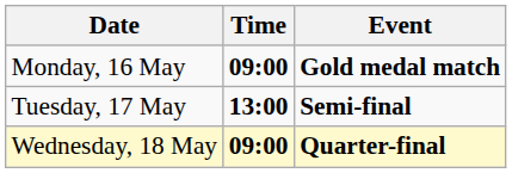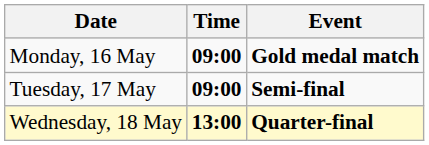Tuesday, 17 May | Time: 13:00 -> 09:00
Wednesday, 18 May | Time: 09:00 -> 13:00
